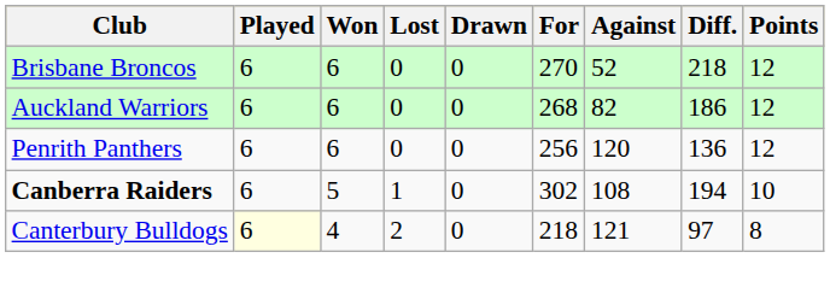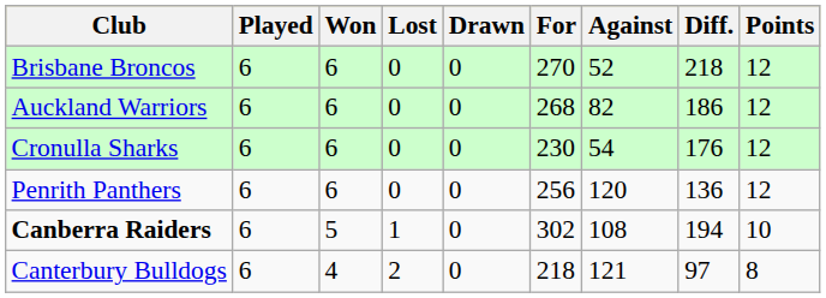+ row: Cronulla Sharks | 6 | 6 | 0 | 0 | 230 | 54 | 176 | 12
Canterbury Bulldogs | Played: lightyellow background -> no background
